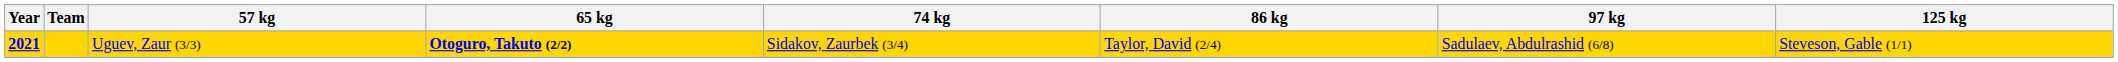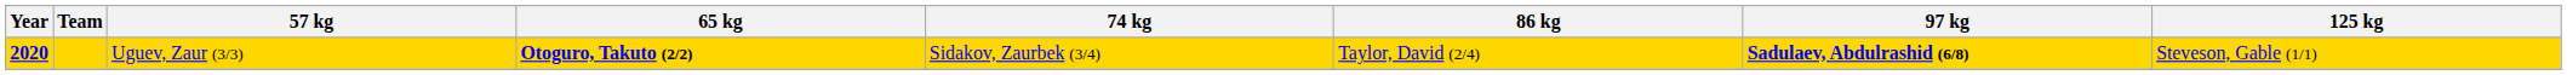Uguev, Zaur (3/3) | Year: 2021 -> 2020
Uguev, Zaur (3/3) | 97 kg: normal -> bold
